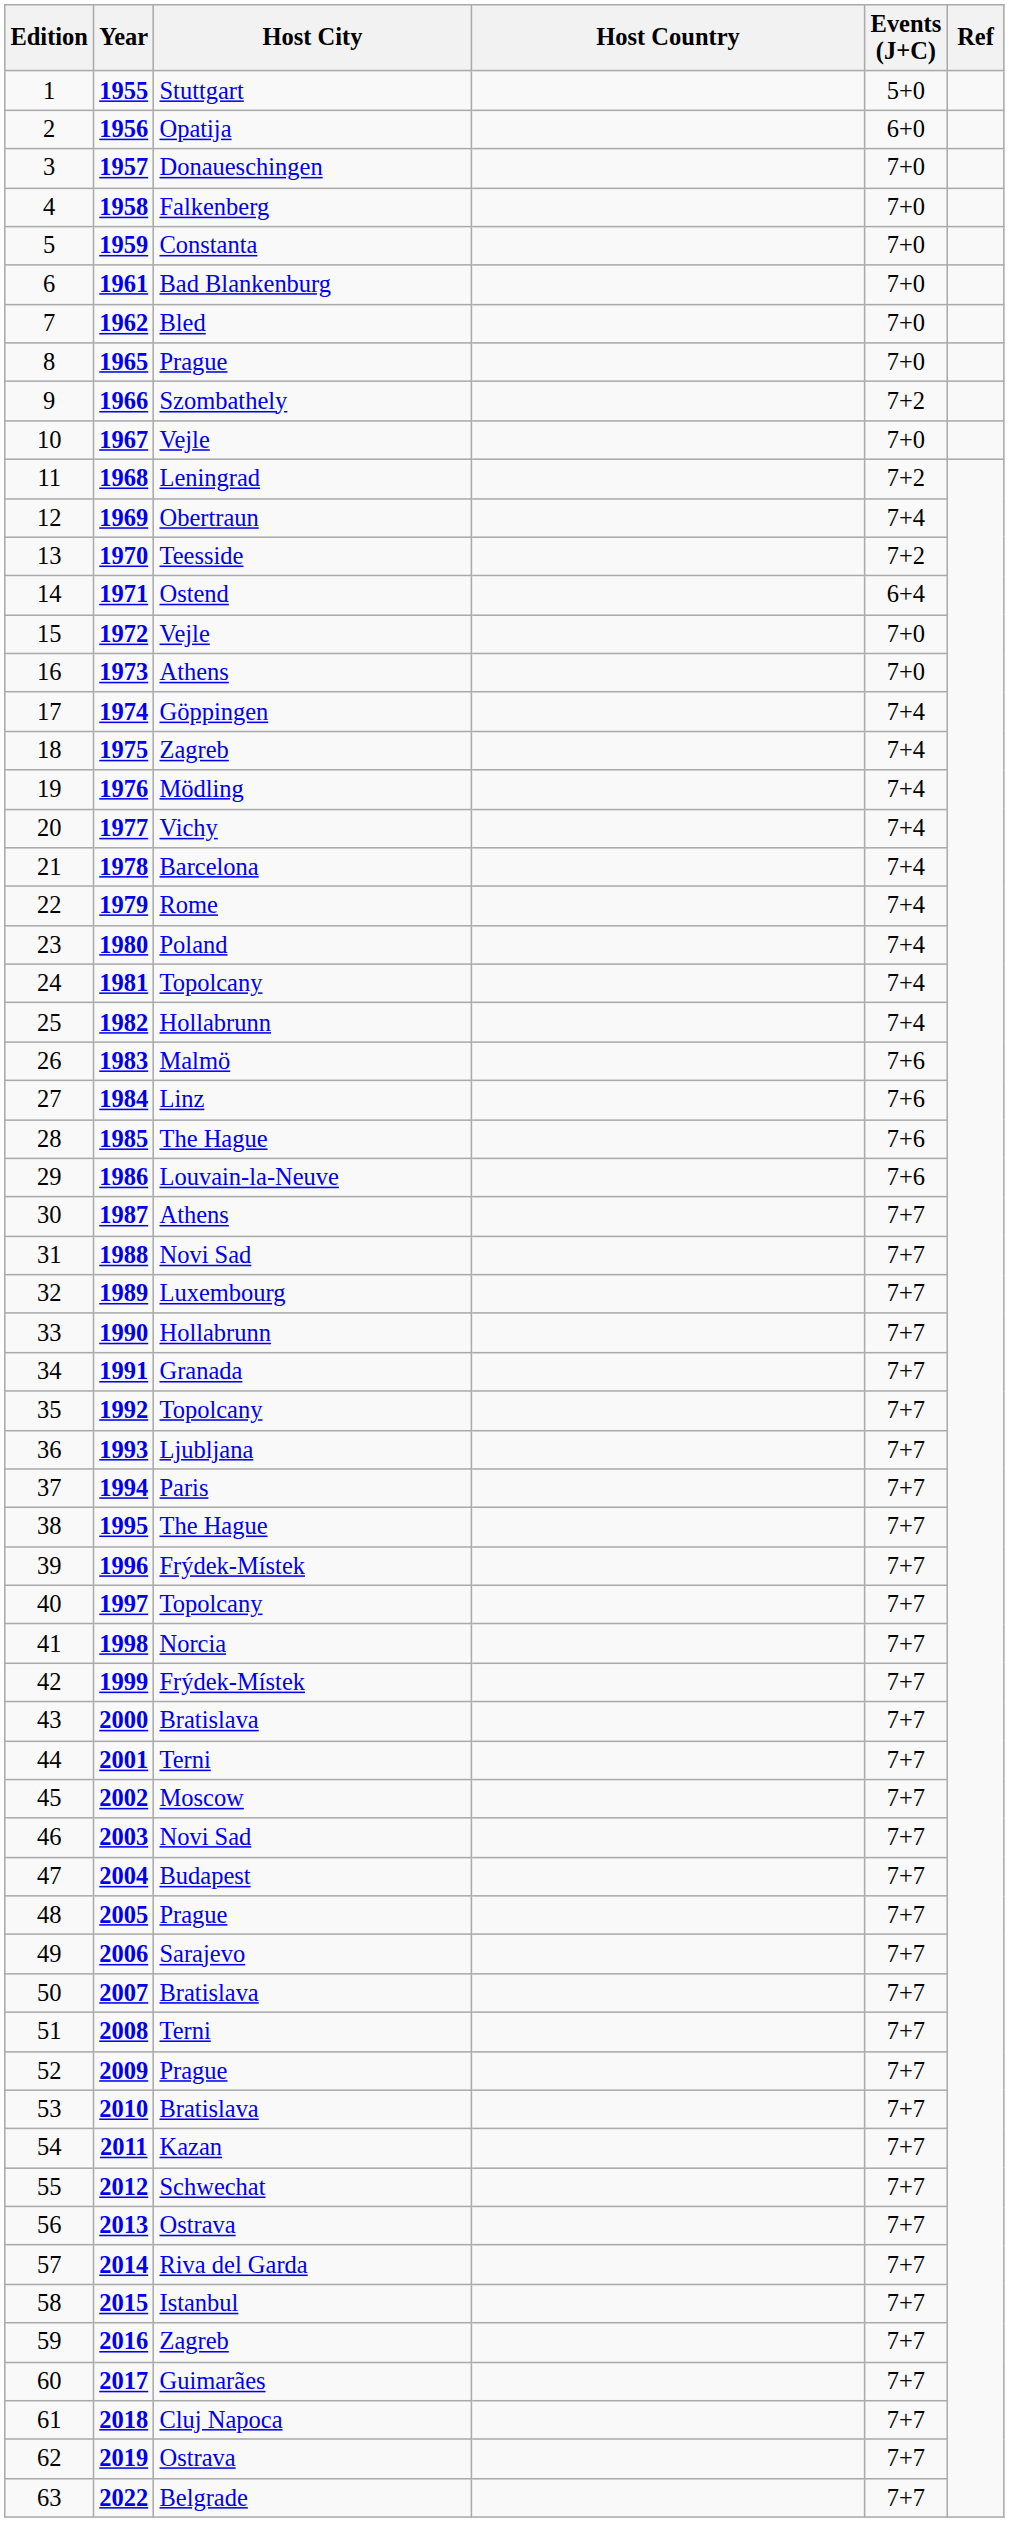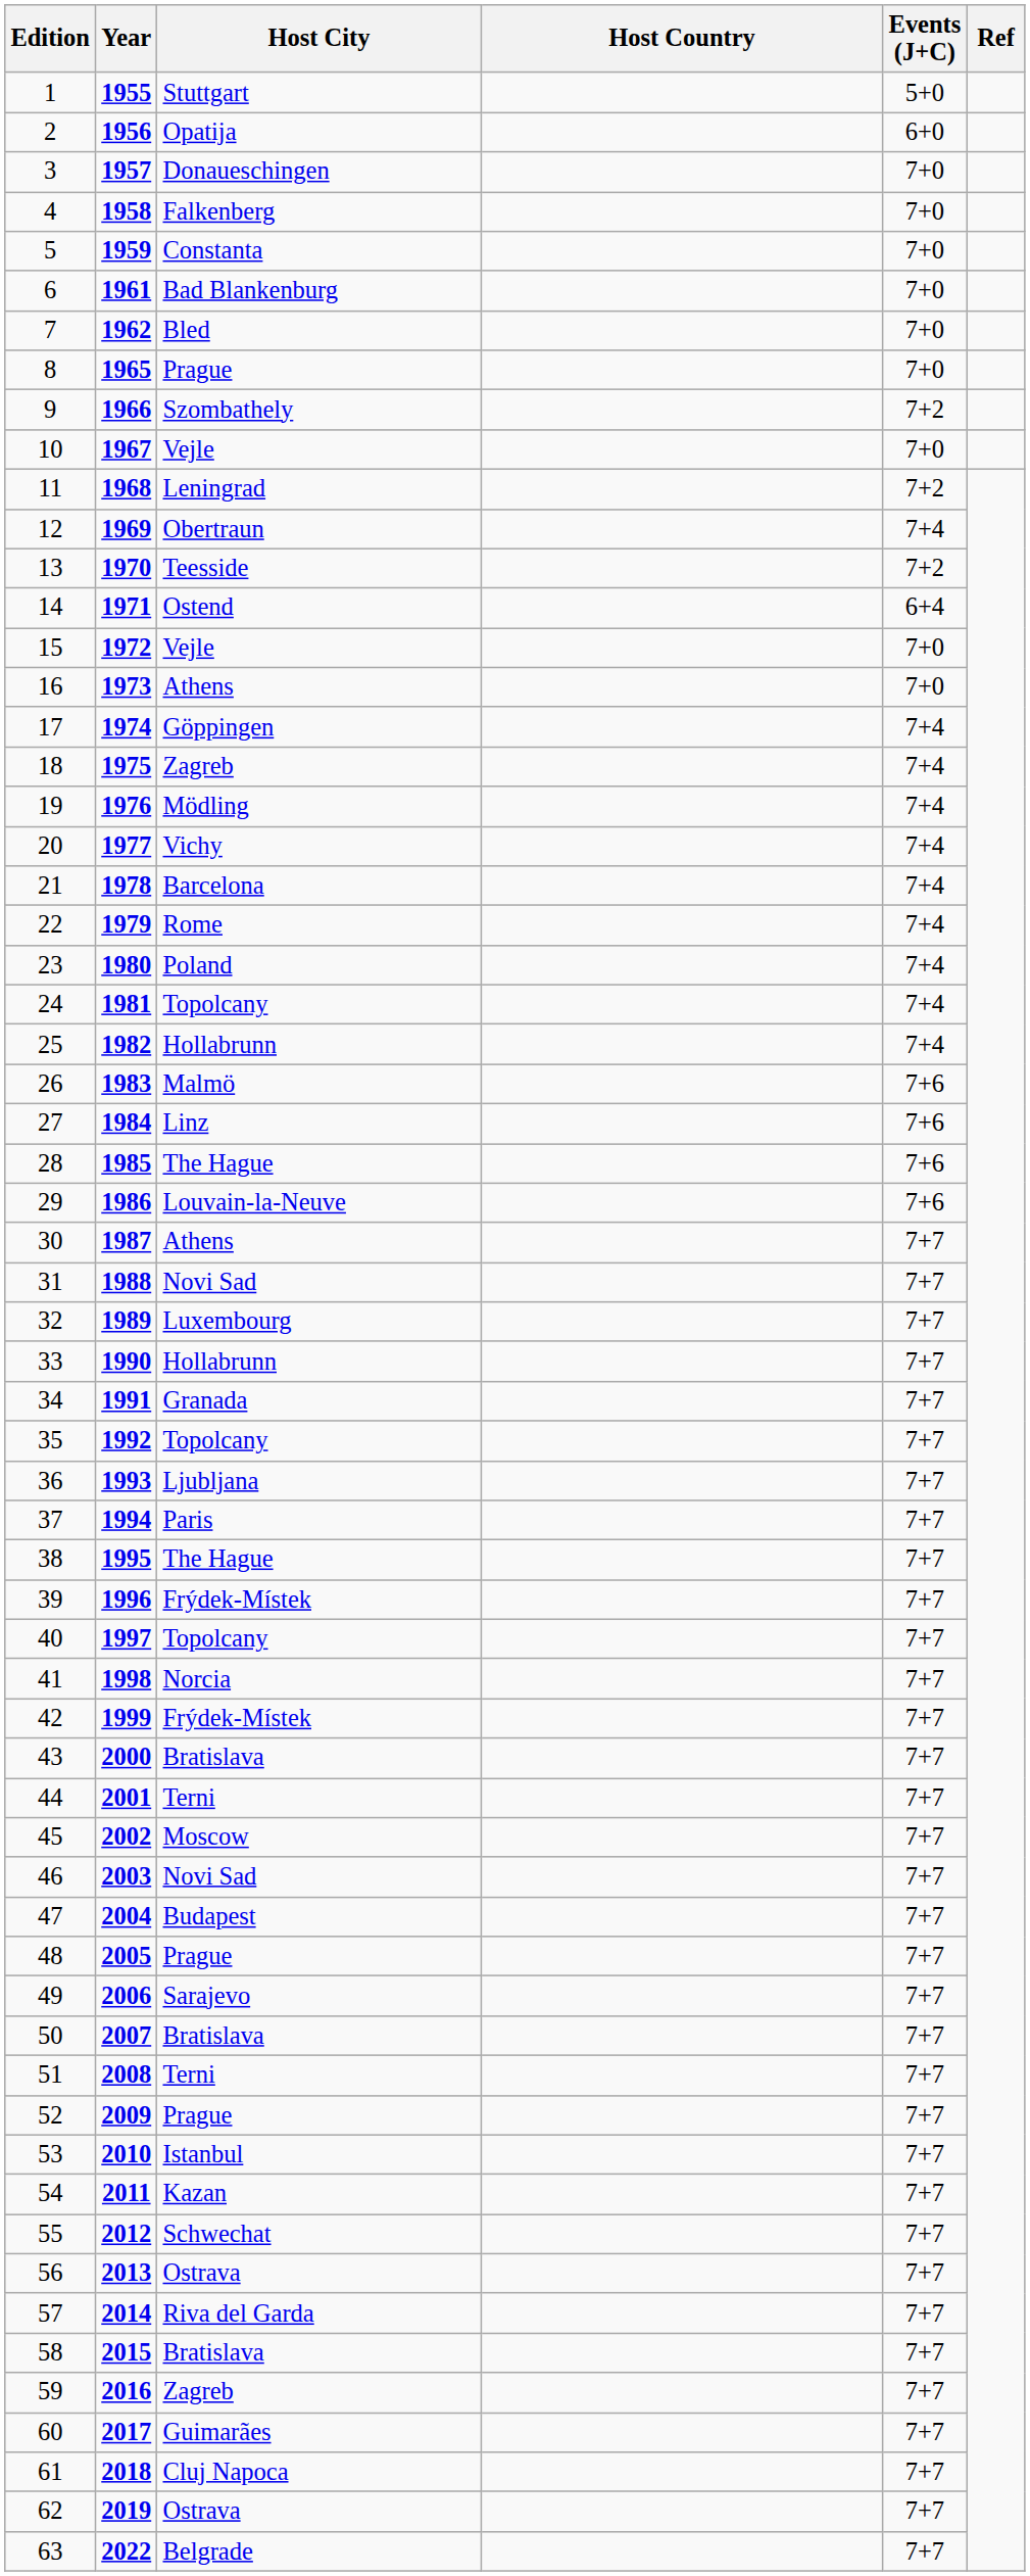53 | Host City: Bratislava -> Istanbul
58 | Host City: Istanbul -> Bratislava
